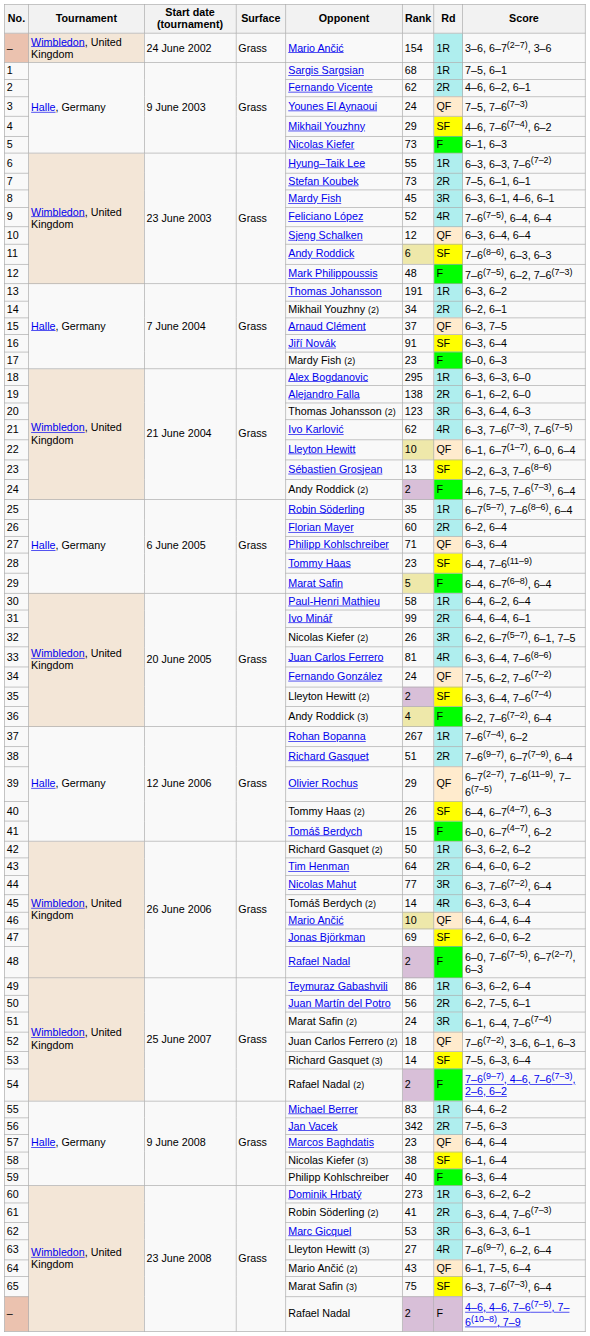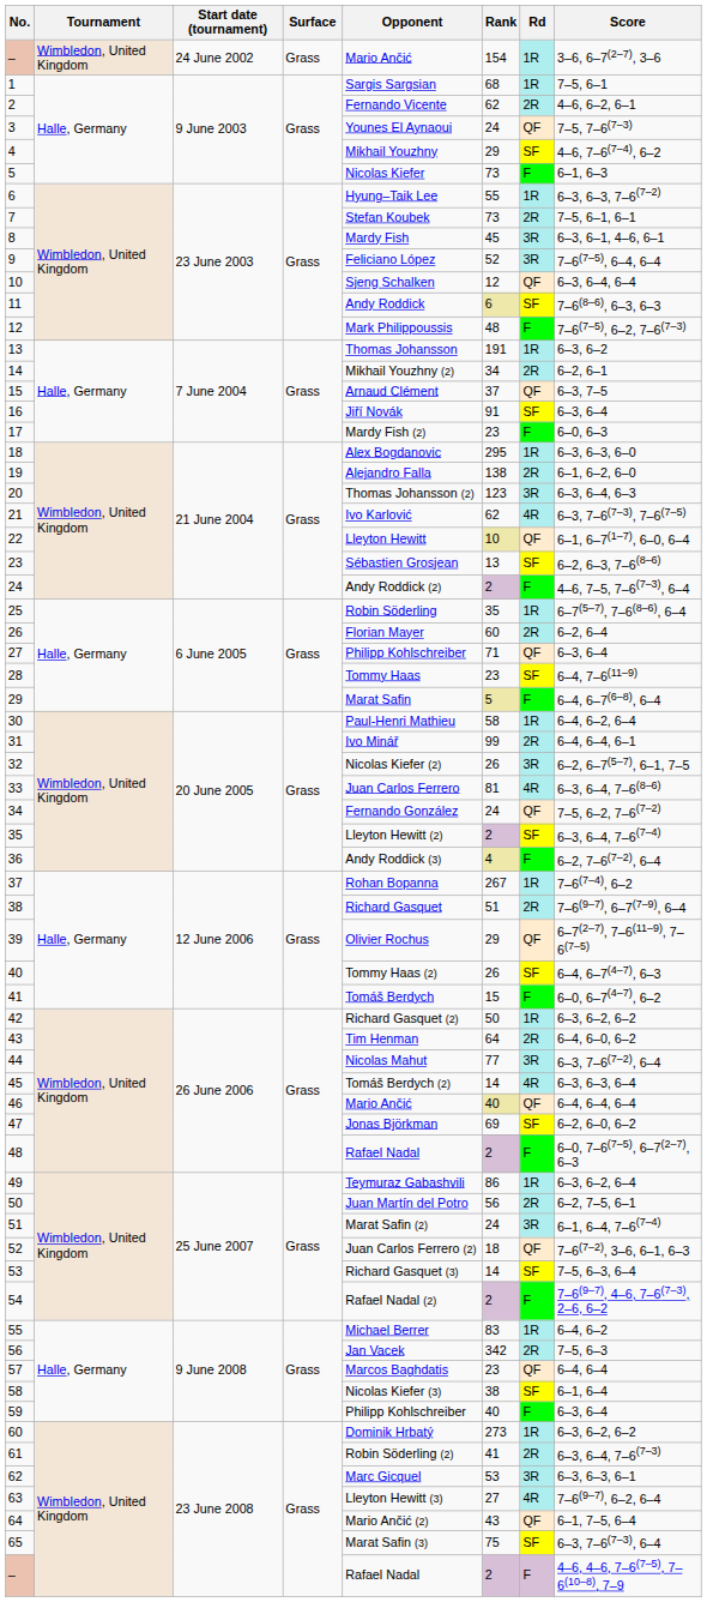9 | Rd: 4R -> 3R
46 | Rank: 10 -> 40
